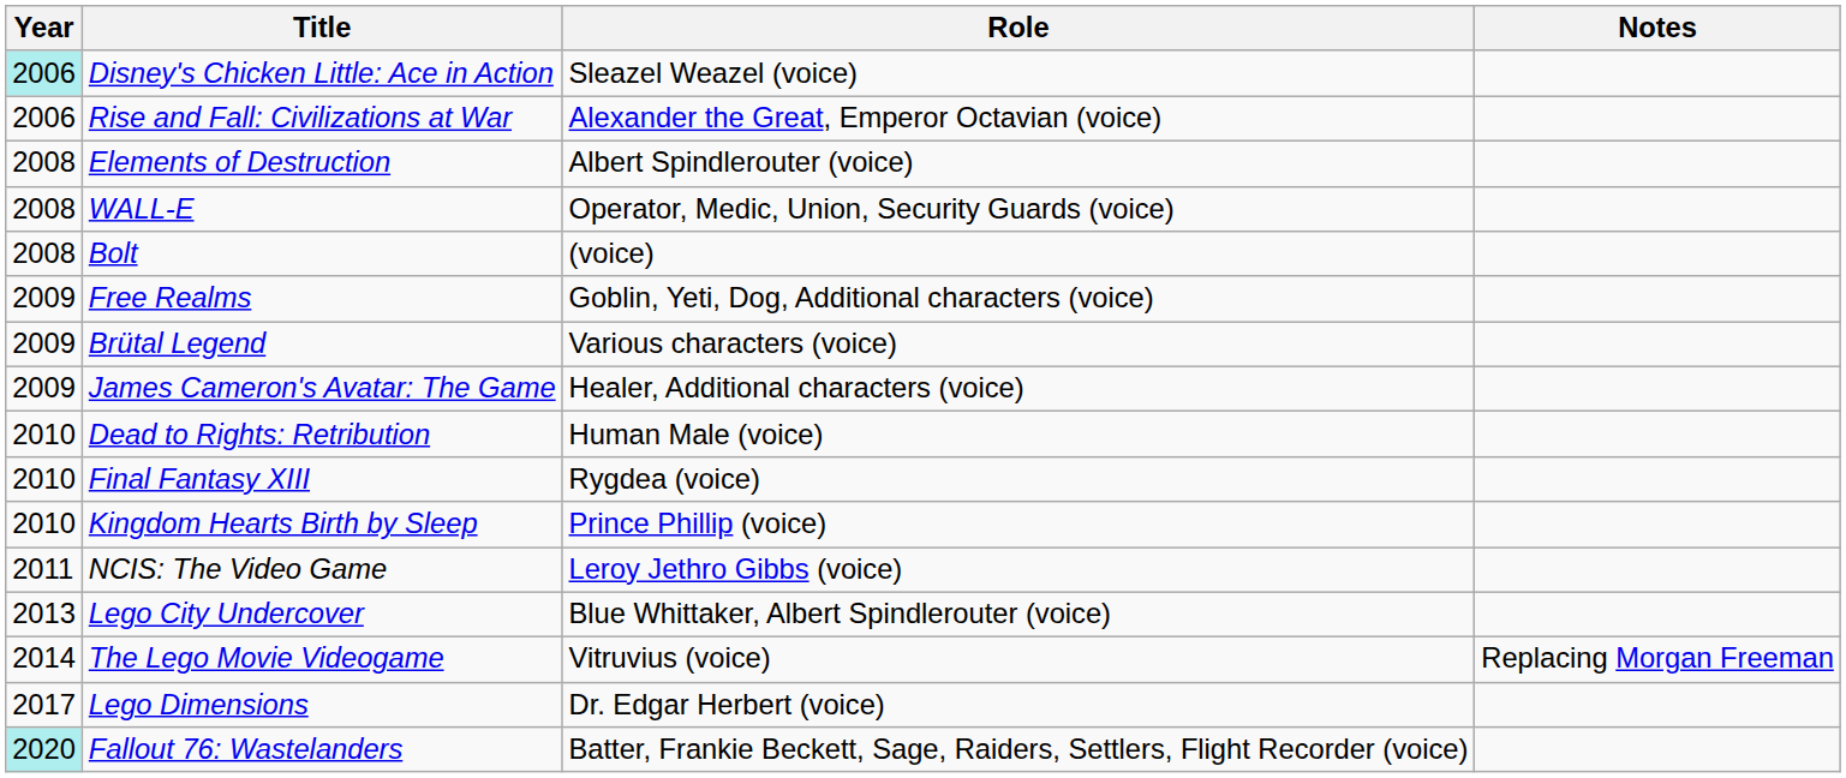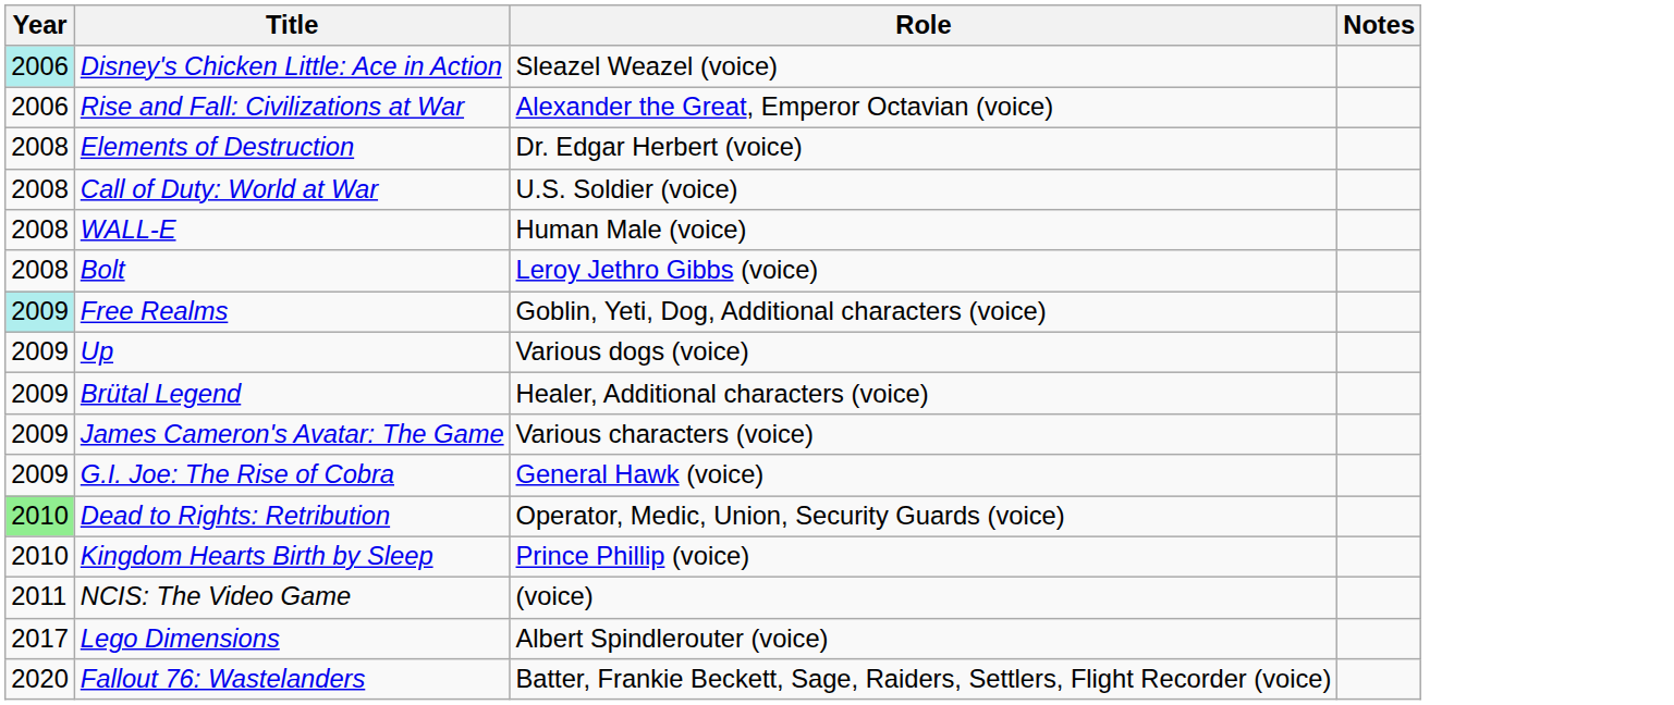Elements of Destruction | Role: Albert Spindlerouter (voice) -> Dr. Edgar Herbert (voice)
+ row: 2008 | Call of Duty: World at War | U.S. Soldier (voice)
WALL-E | Role: Operator, Medic, Union, Security Guards (voice) -> Human Male (voice)
Bolt | Role: (voice) -> Leroy Jethro Gibbs (voice)
Free Realms | Year: no background -> paleturquoise background
+ row: 2009 | Up | Various dogs (voice)
Brütal Legend | Role: Various characters (voice) -> Healer, Additional characters (voice)
James Cameron's Avatar: The Game | Role: Healer, Additional characters (voice) -> Various characters (voice)
+ row: 2009 | G.I. Joe: The Rise of Cobra | General Hawk (voice)
Dead to Rights: Retribution | Year: no background -> lightgreen background
Dead to Rights: Retribution | Role: Human Male (voice) -> Operator, Medic, Union, Security Guards (voice)
- row: 2010 | Final Fantasy XIII | Rygdea (voice)
NCIS: The Video Game | Role: Leroy Jethro Gibbs (voice) -> (voice)
- row: 2013 | Lego City Undercover | Blue Whittaker, Albert Spindlerouter (voice)
- row: 2014 | The Lego Movie Videogame | Vitruvius (voice) | Replacing Morgan Freeman
Lego Dimensions | Role: Dr. Edgar Herbert (voice) -> Albert Spindlerouter (voice)
Fallout 76: Wastelanders | Year: paleturquoise background -> no background
